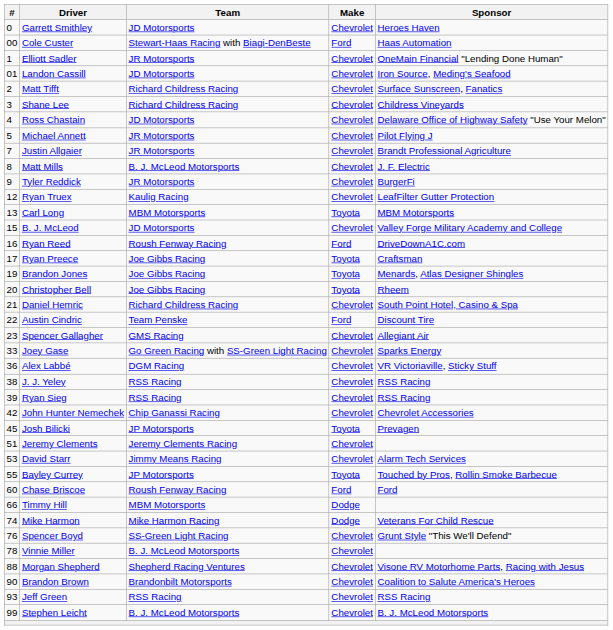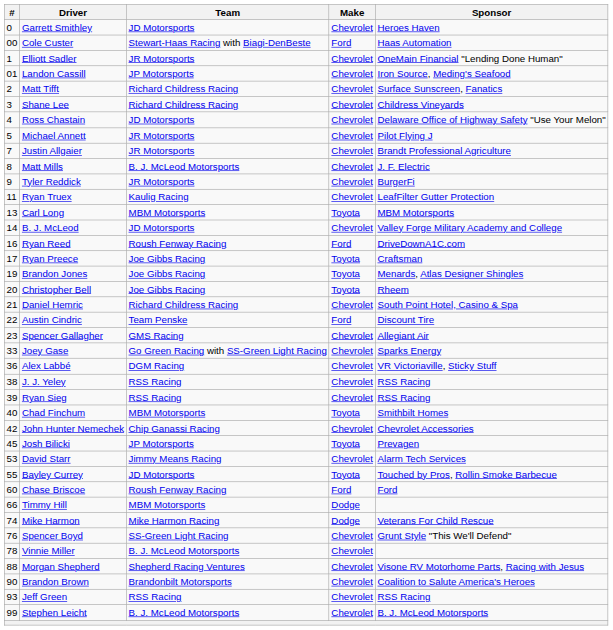Landon Cassill | Team: JD Motorsports -> JP Motorsports
Ryan Truex | #: 12 -> 11
B. J. McLeod | #: 15 -> 14
+ row: 40 | Chad Finchum | MBM Motorsports | Toyota | Smithbilt Homes
- row: 51 | Jeremy Clements | Jeremy Clements Racing | Chevrolet
Bayley Currey | Team: JP Motorsports -> JD Motorsports
